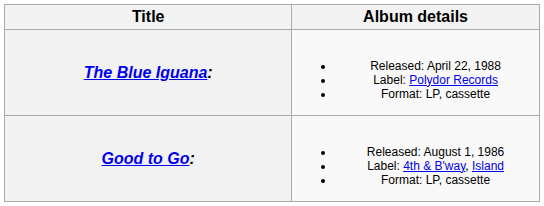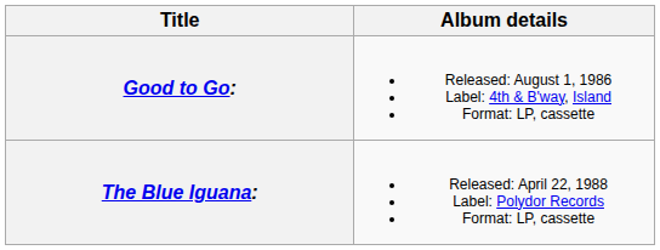rows swapped: Good to Go: <-> The Blue Iguana:
